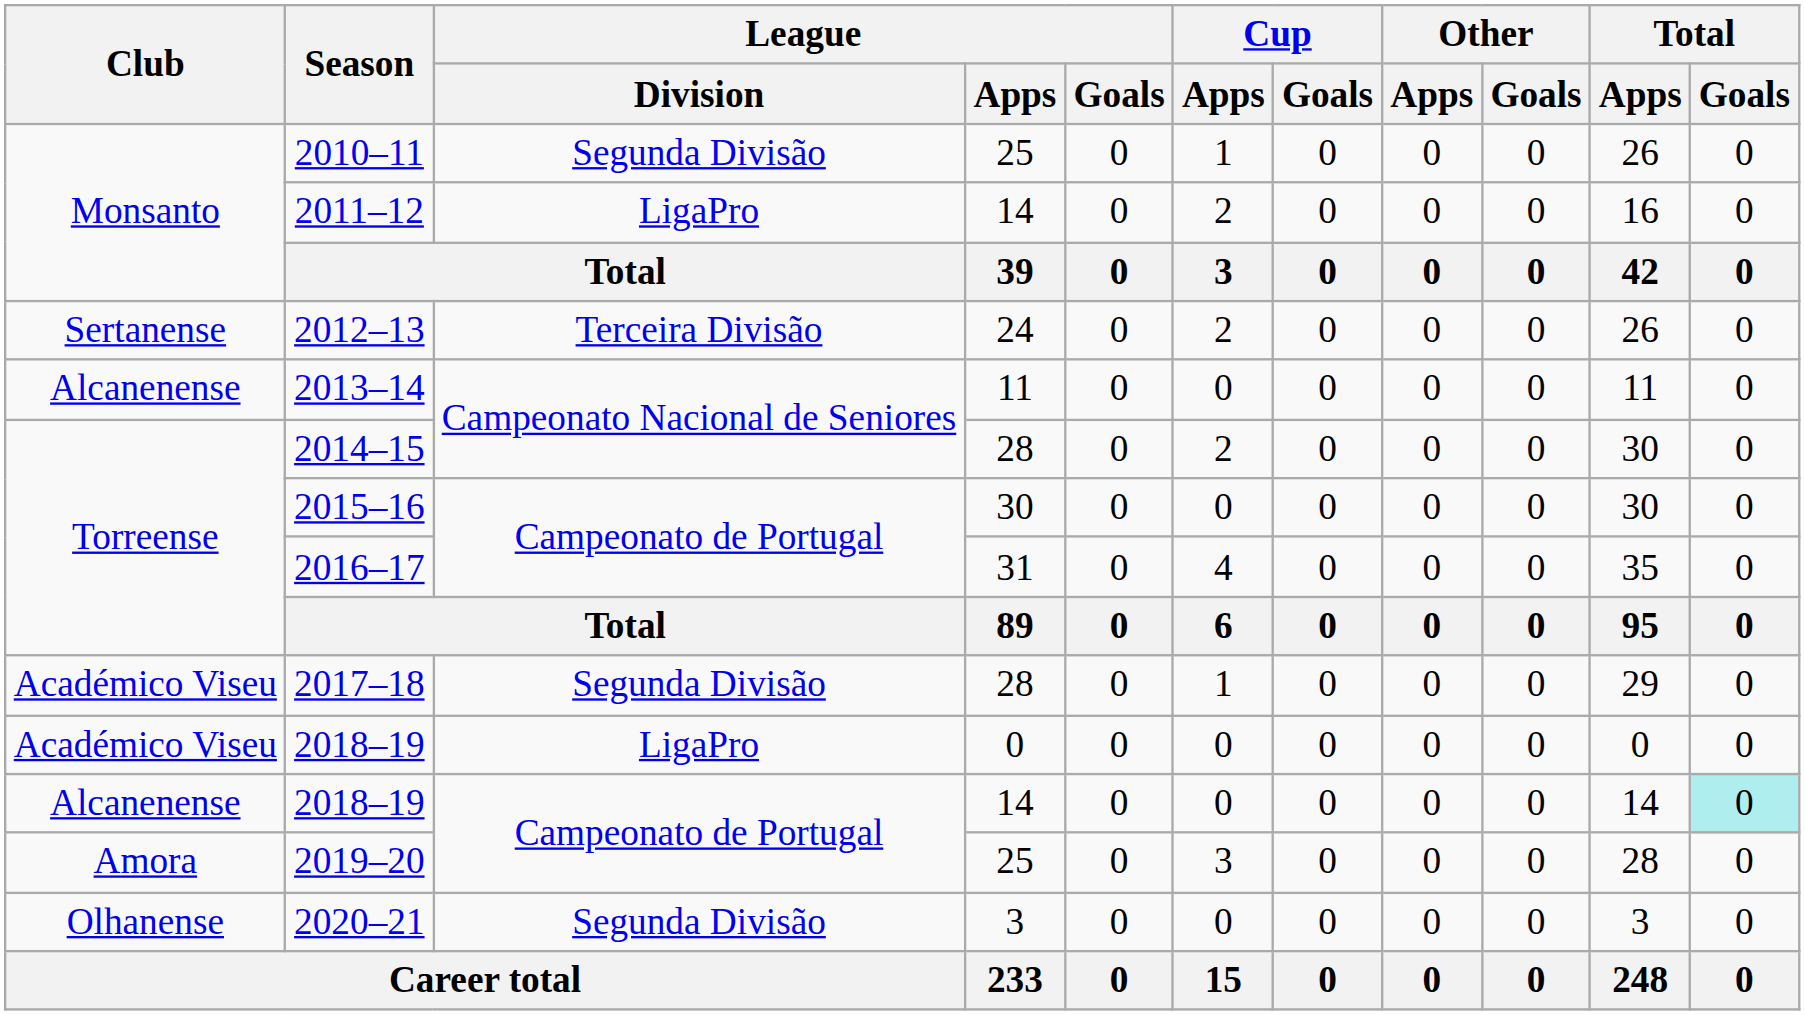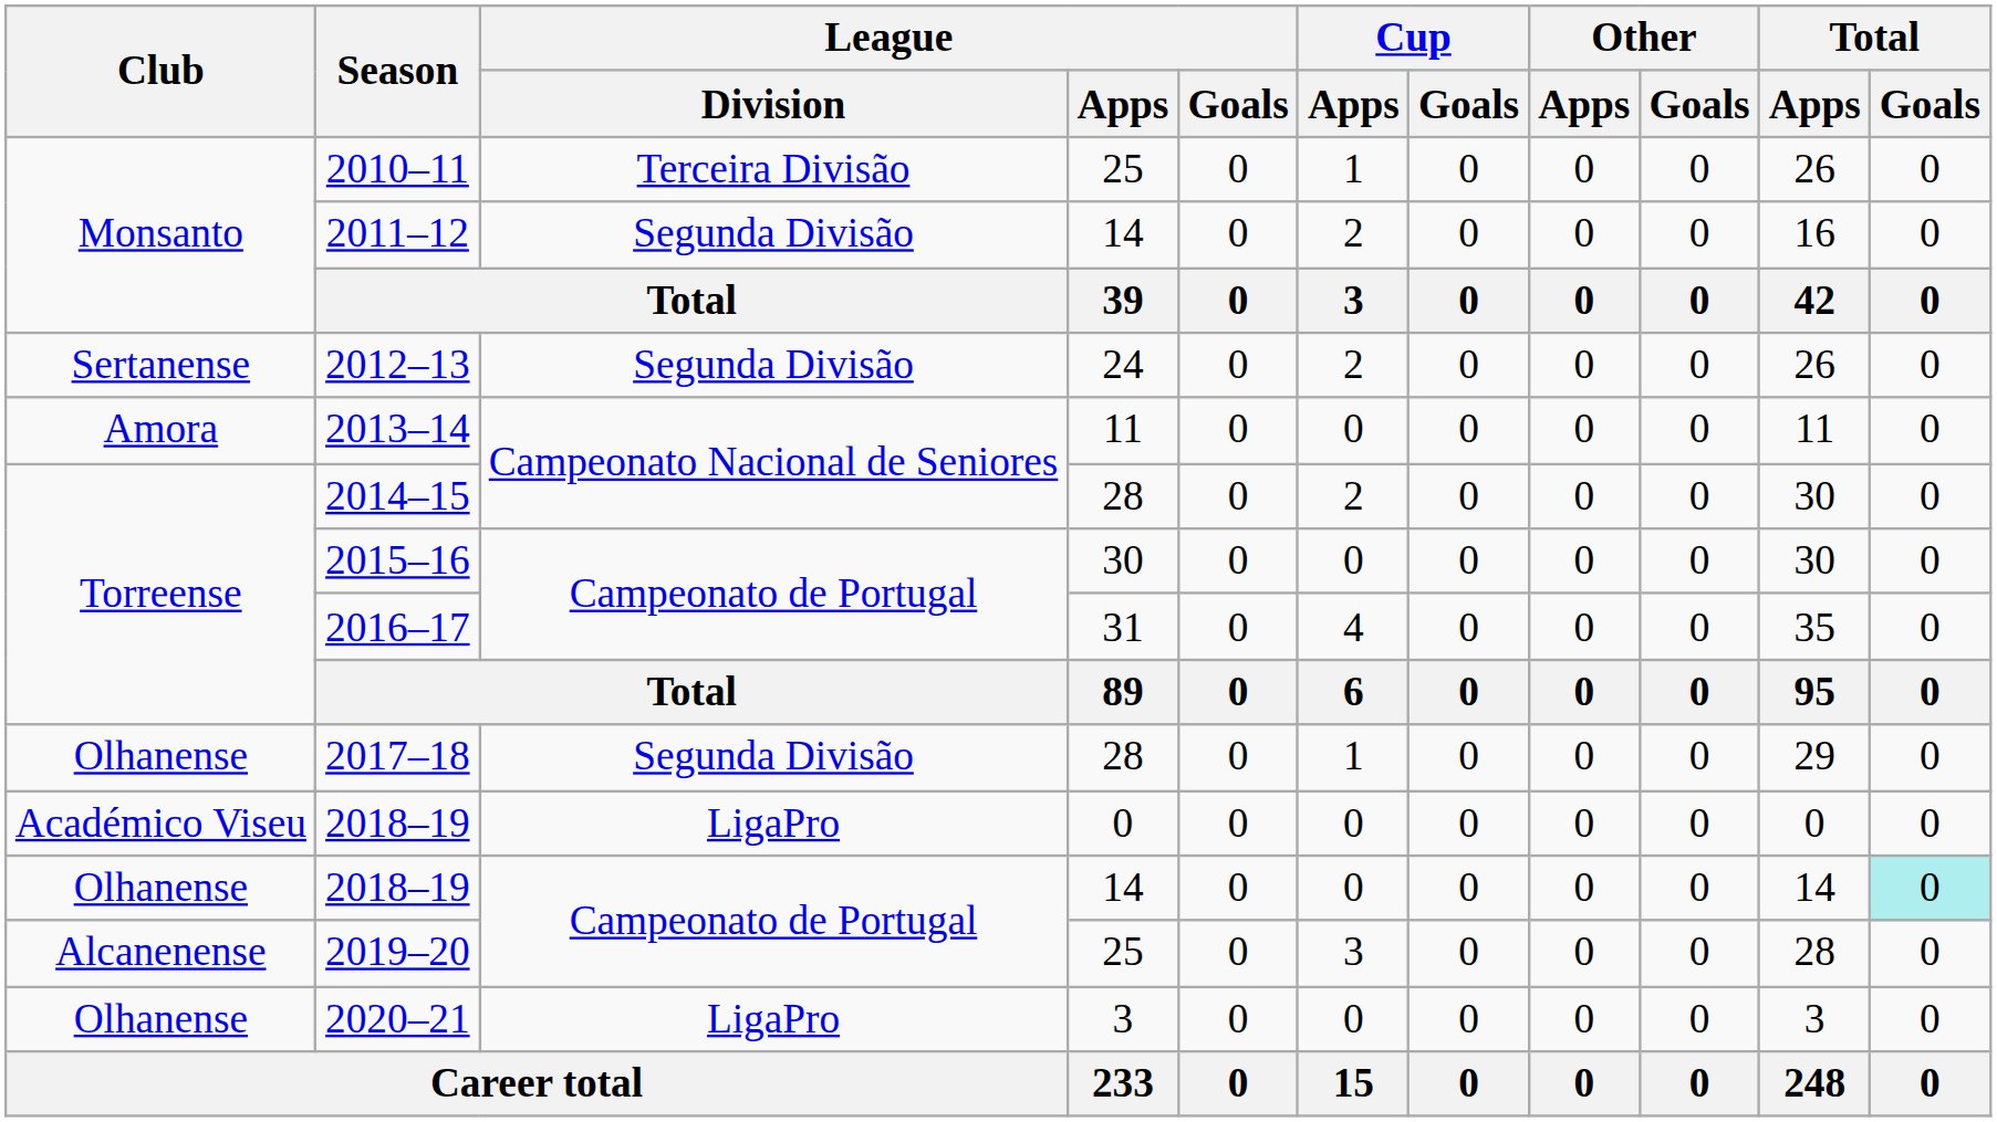2010–11 | League / Division: Segunda Divisão -> Terceira Divisão
2011–12 | League / Division: LigaPro -> Segunda Divisão
2012–13 | League / Division: Terceira Divisão -> Segunda Divisão
2013–14 | Club: Alcanenense -> Amora
2017–18 | Club: Académico Viseu -> Olhanense
2018–19 / 14 | Club: Alcanenense -> Olhanense
2019–20 | Club: Amora -> Alcanenense
2020–21 | League / Division: Segunda Divisão -> LigaPro
